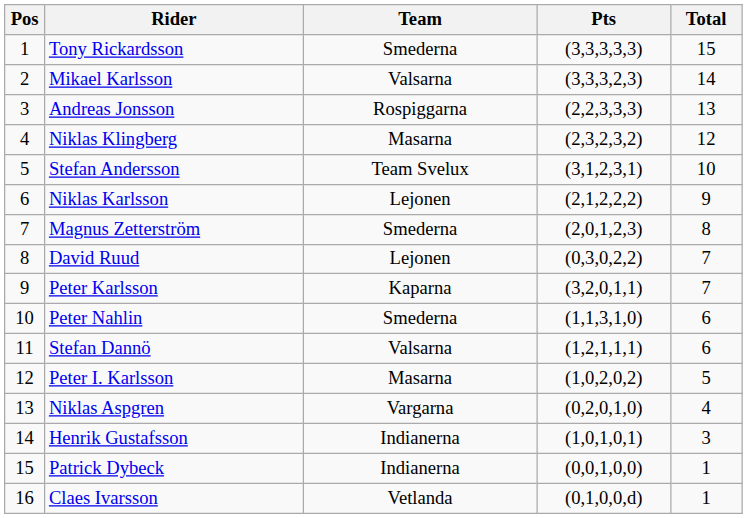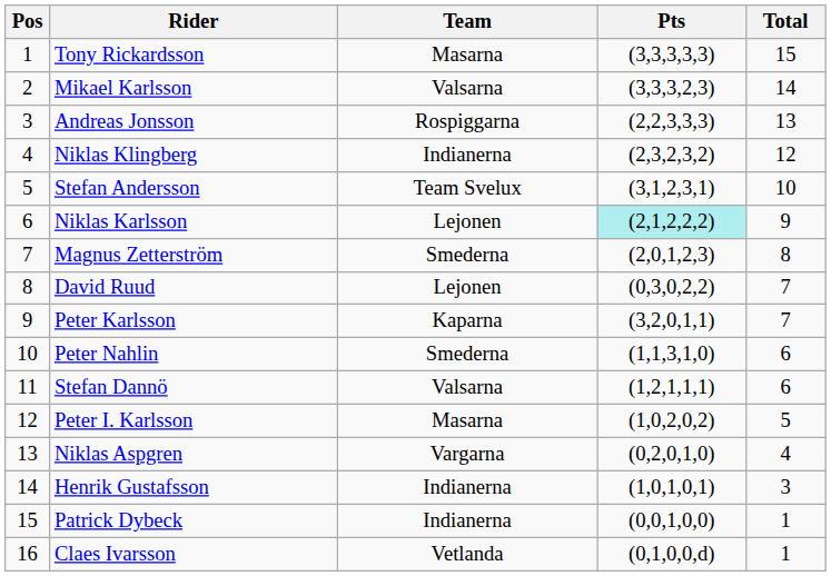Tony Rickardsson | Team: Smederna -> Masarna
Niklas Klingberg | Team: Masarna -> Indianerna
Niklas Karlsson | Pts: no background -> paleturquoise background
